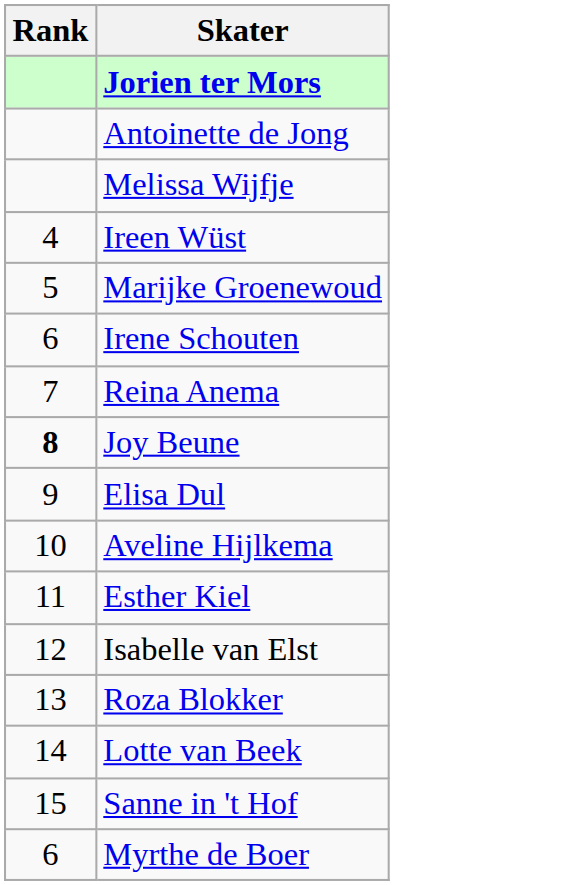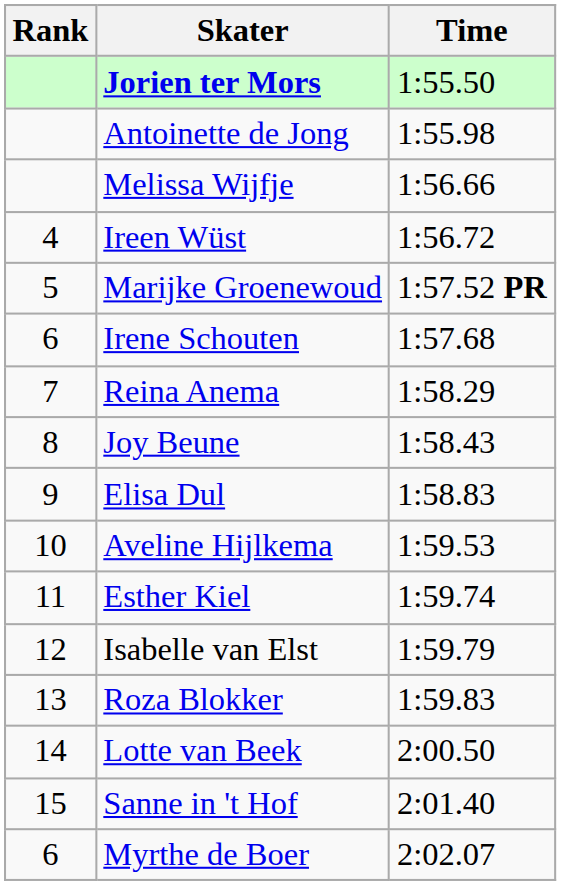+ column: Time | 1:55.50 | 1:55.98 | 1:56.66 | 1:56.72 | 1:57.52 PR | 1:57.68 | 1:58.29 | 1:58.43 | 1:58.83 | 1:59.53 | 1:59.74 | 1:59.79 | 1:59.83 | 2:00.50 | 2:01.40 | 2:02.07
Joy Beune | Rank: bold -> normal
